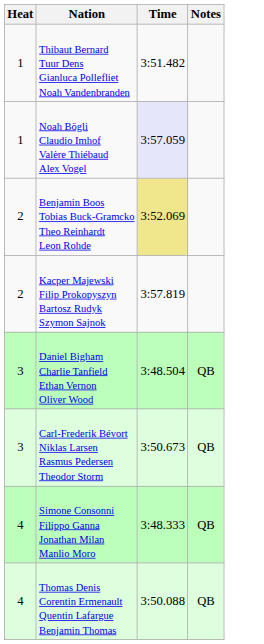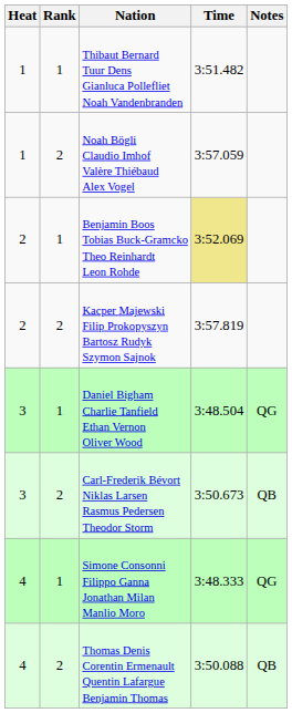+ column: Rank | 1 | 2 | 1 | 2 | 1 | 2 | 1 | 2
Noah Bögli Claudio Imhof Valère Thiébaud Alex Vogel | Time: lavender background -> no background
Daniel Bigham Charlie Tanfield Ethan Vernon Oliver Wood | Notes: QB -> QG
Simone Consonni Filippo Ganna Jonathan Milan Manlio Moro | Notes: QB -> QG
